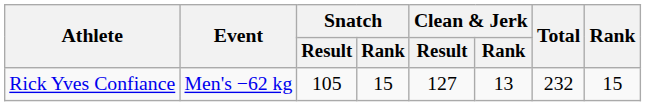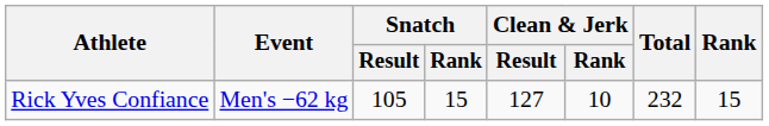Rick Yves Confiance | Clean & Jerk / Rank: 13 -> 10
